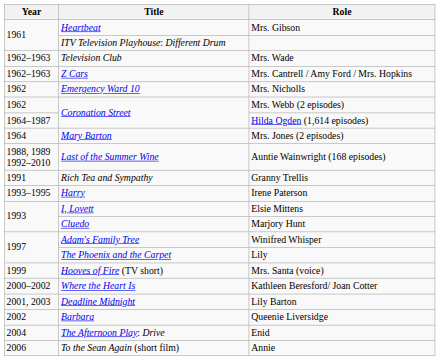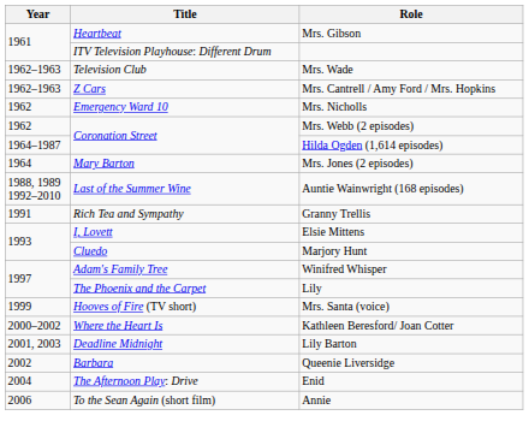- row: 1993–1995 | Harry | Irene Paterson
